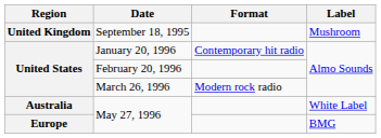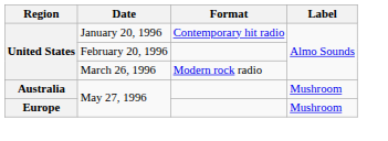- row: United Kingdom | September 18, 1995 | Mushroom
Australia / May 27, 1996 | Label: White Label -> Mushroom
Europe / May 27, 1996 | Label: BMG -> Mushroom
